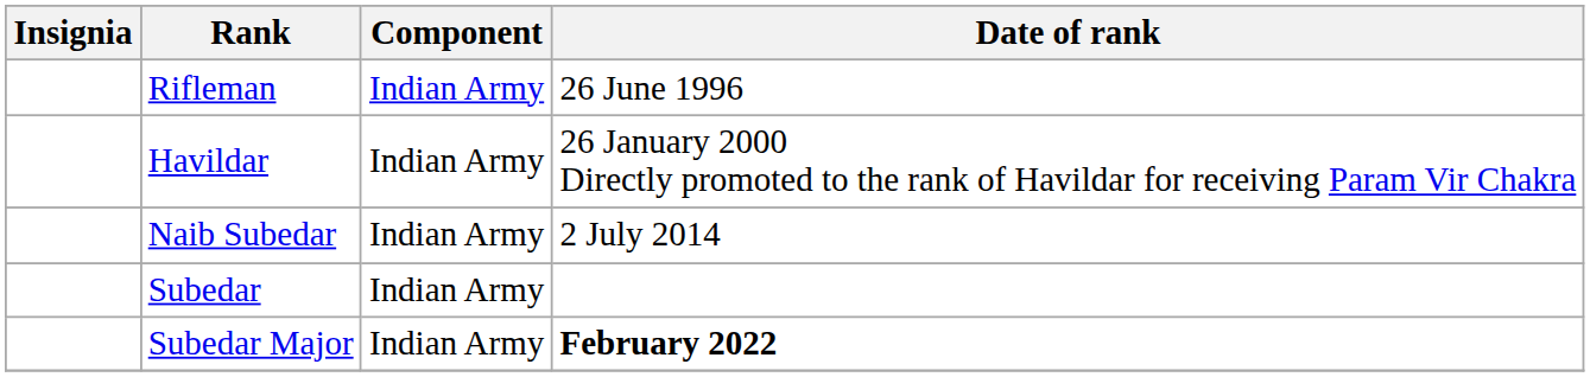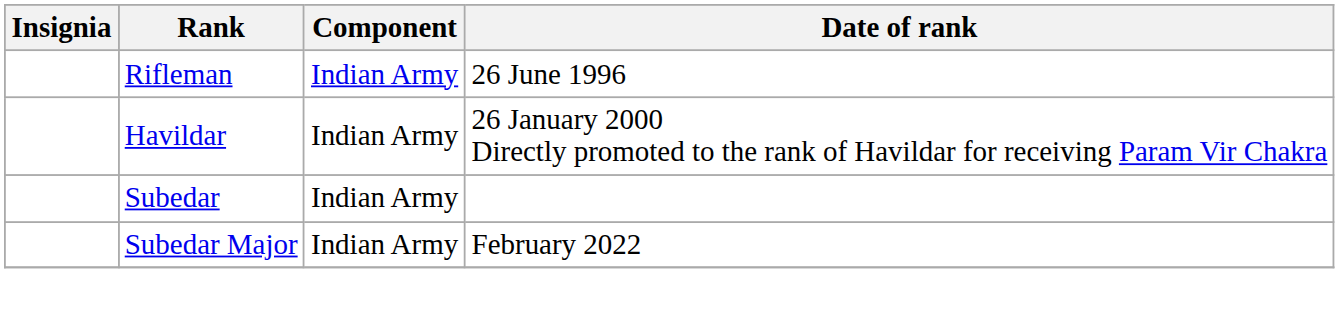- row: Naib Subedar | Indian Army | 2 July 2014
Subedar Major | Date of rank: bold -> normal
